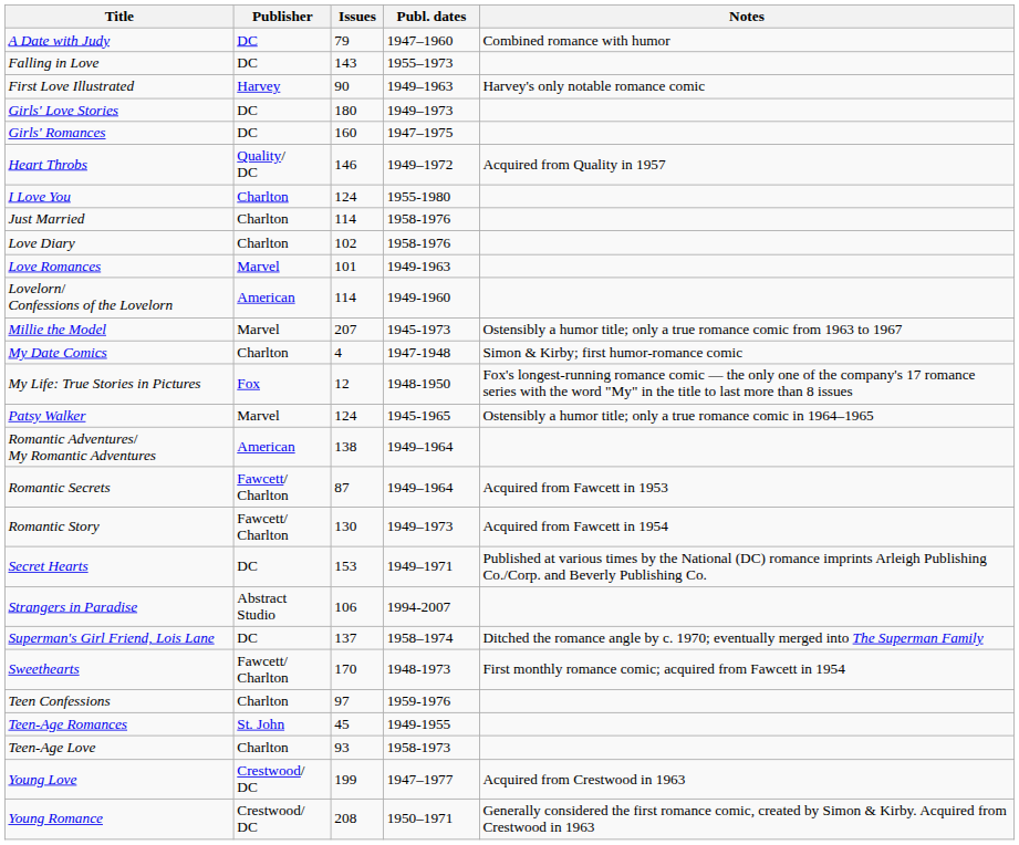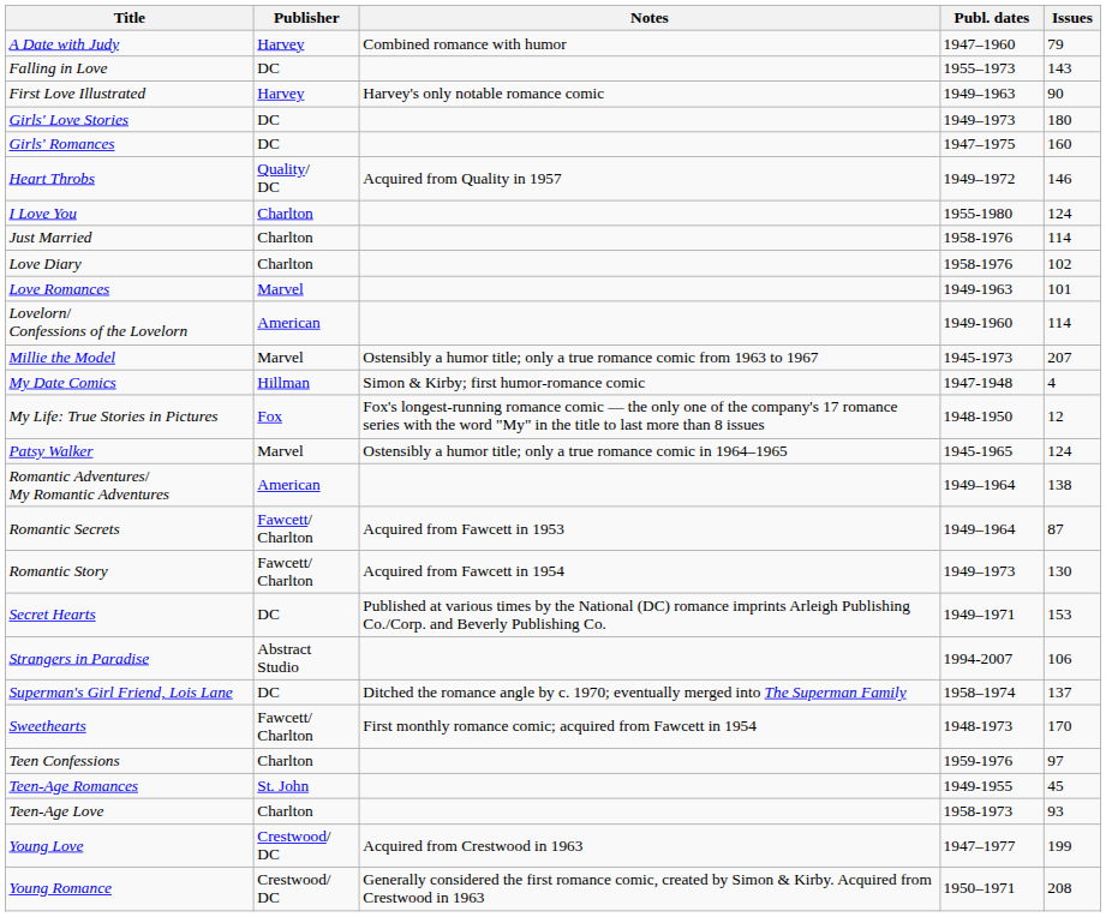columns swapped: Issues <-> Notes
A Date with Judy | Publisher: DC -> Harvey
My Date Comics | Publisher: Charlton -> Hillman
